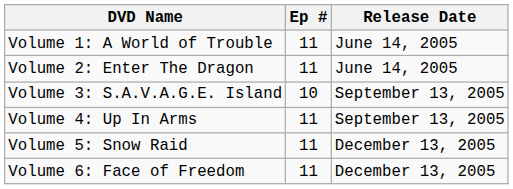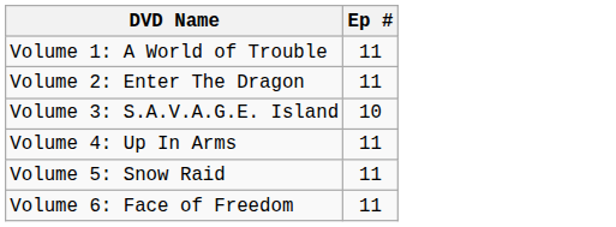- column: Release Date | June 14, 2005 | June 14, 2005 | September 13, 2005 | September 13, 2005 | December 13, 2005 | December 13, 2005
